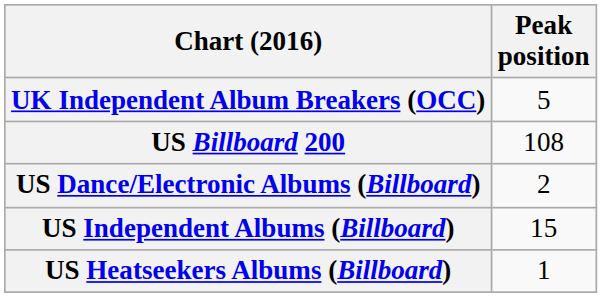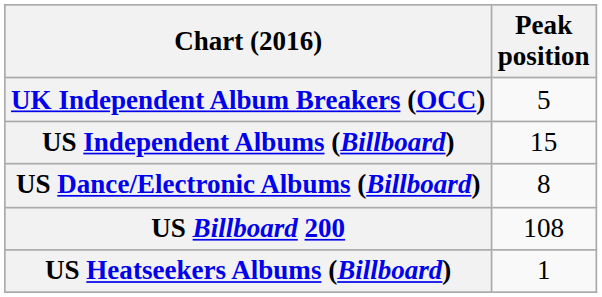rows swapped: US Billboard 200 <-> US Independent Albums (Billboard)
US Dance/Electronic Albums (Billboard) | Peak position: 2 -> 8
